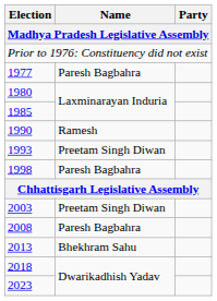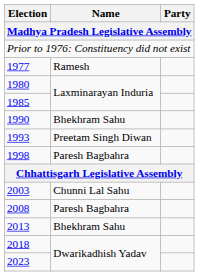1977 | Name: Paresh Bagbahra -> Ramesh
1990 | Name: Ramesh -> Bhekhram Sahu
2003 | Name: Preetam Singh Diwan -> Chunni Lal Sahu
